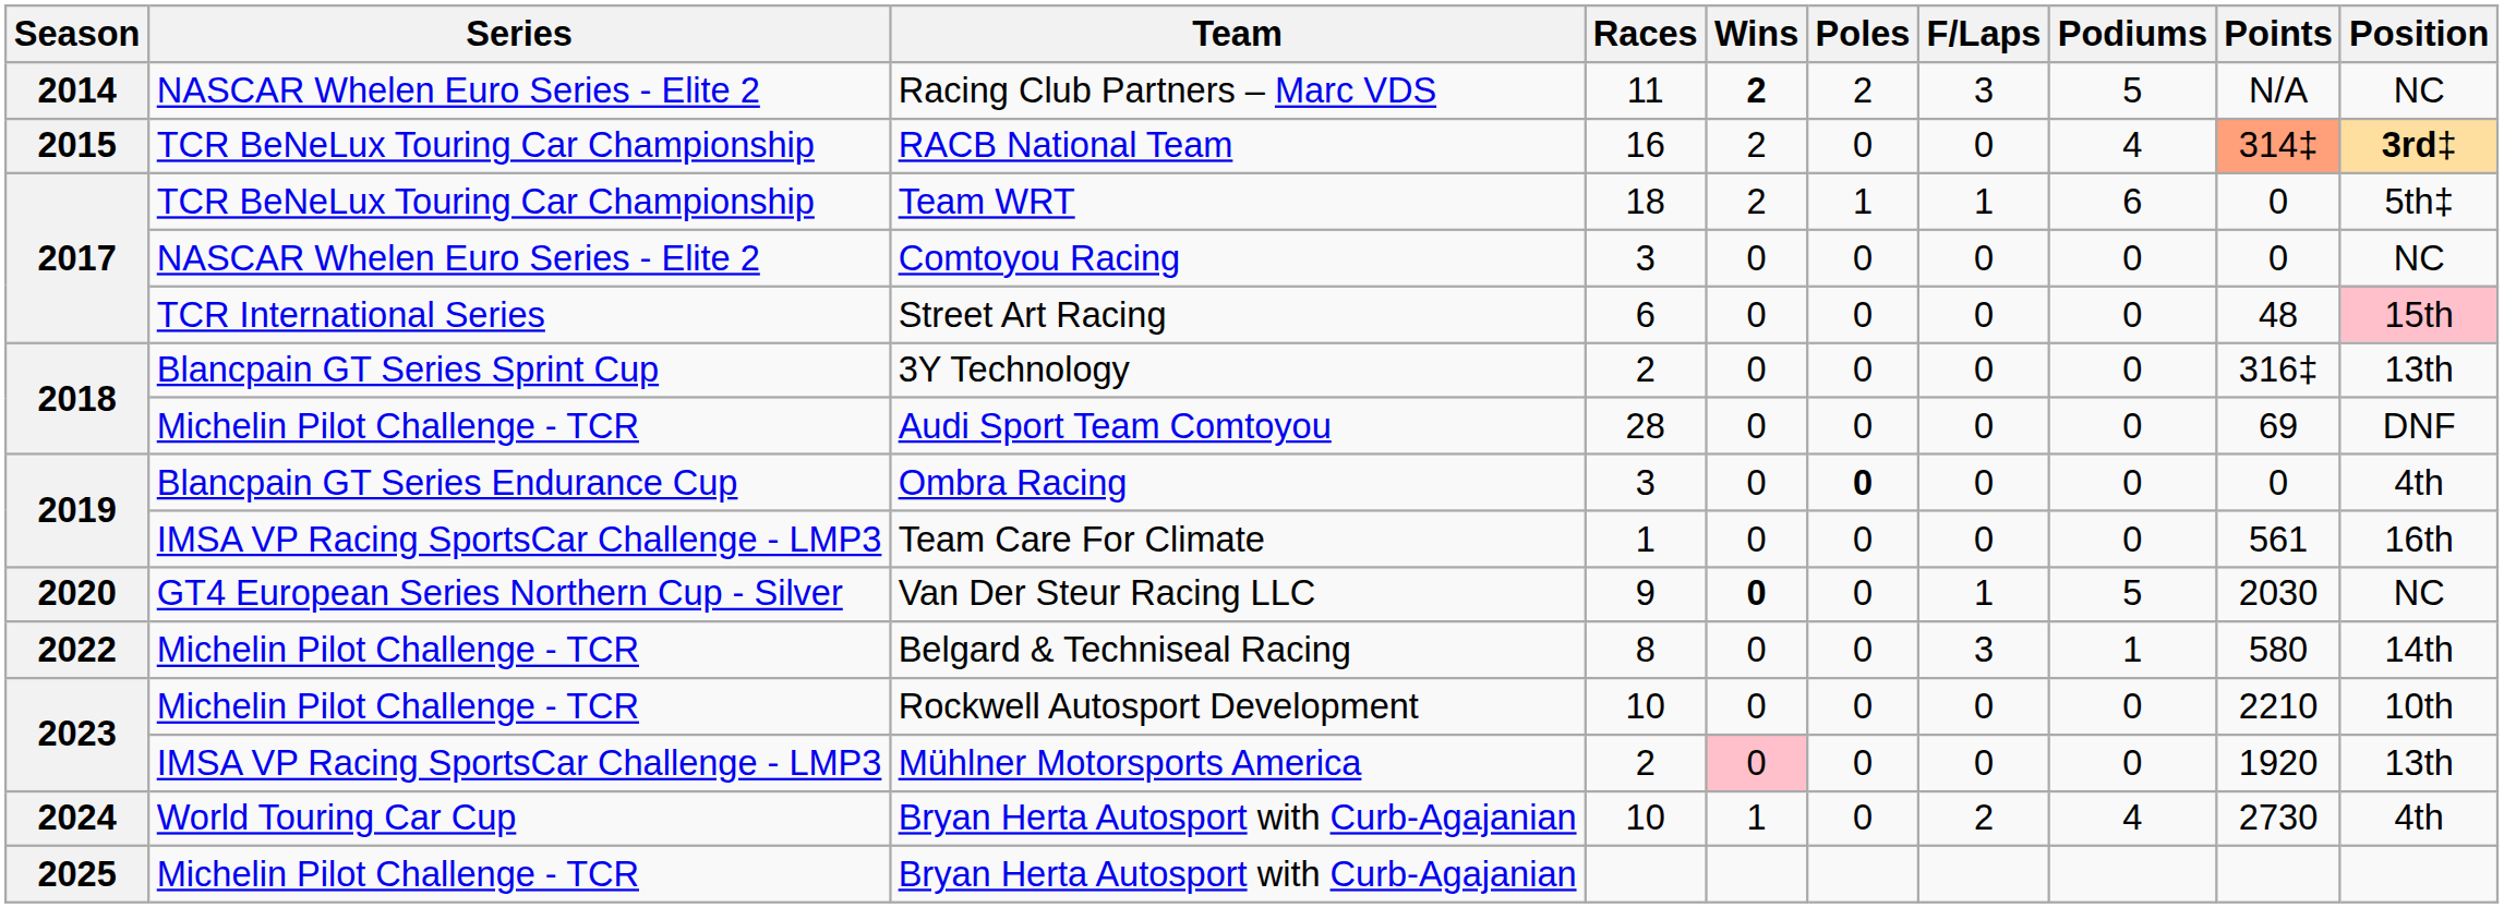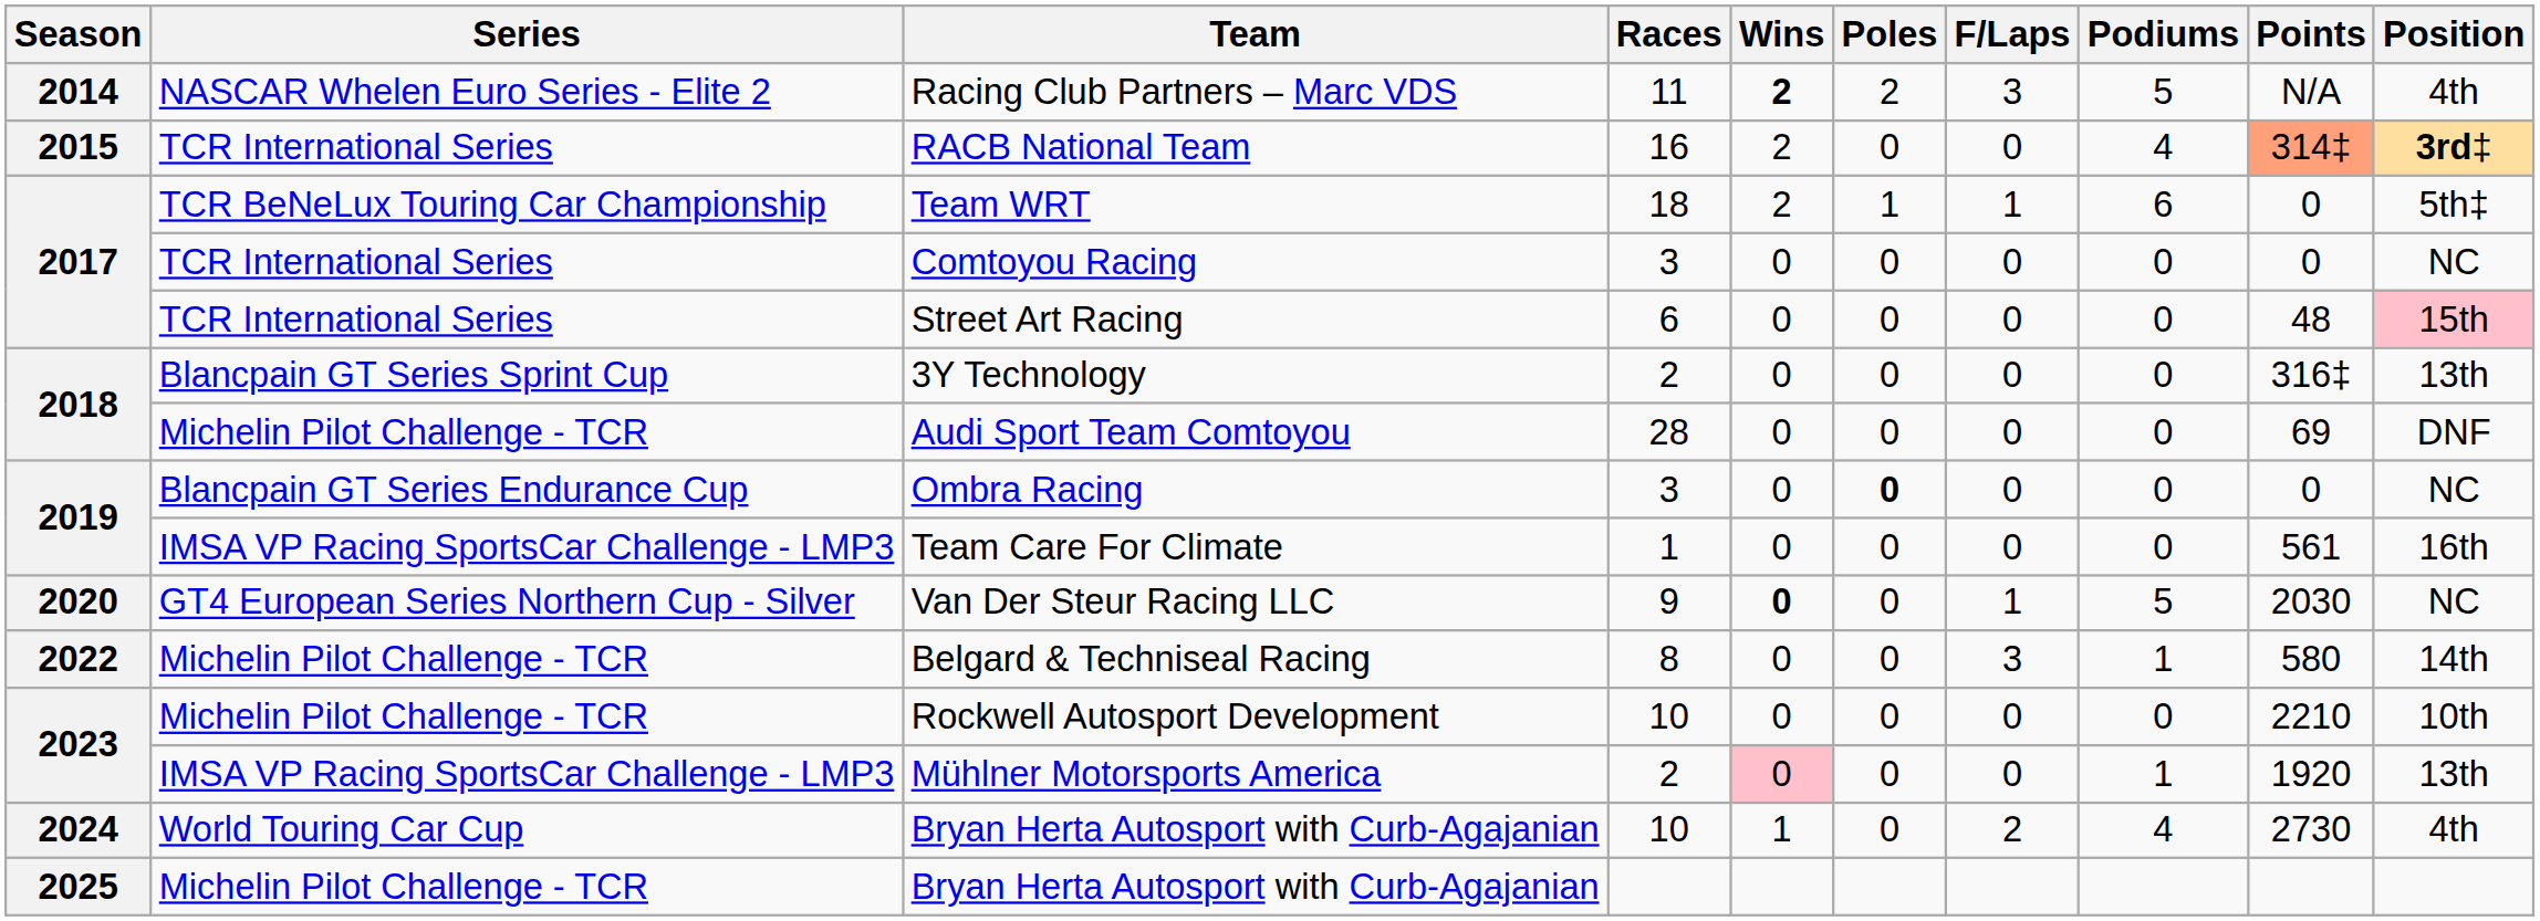Racing Club Partners – Marc VDS | Position: NC -> 4th
RACB National Team | Series: TCR BeNeLux Touring Car Championship -> TCR International Series
Comtoyou Racing | Series: NASCAR Whelen Euro Series - Elite 2 -> TCR International Series
Ombra Racing | Position: 4th -> NC
Mühlner Motorsports America | Podiums: 0 -> 1
